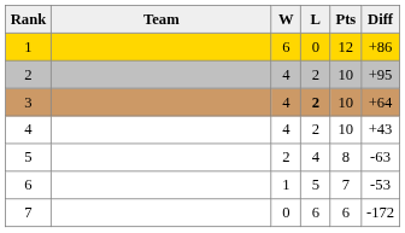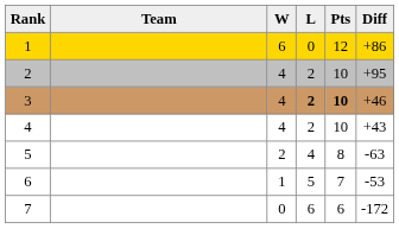3 | Pts: normal -> bold
3 | Diff: +64 -> +46
